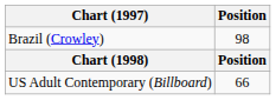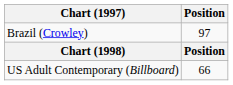Brazil (Crowley) | Position: 98 -> 97
